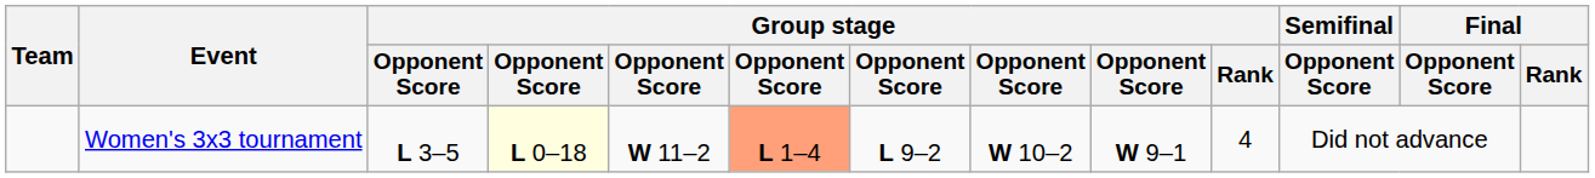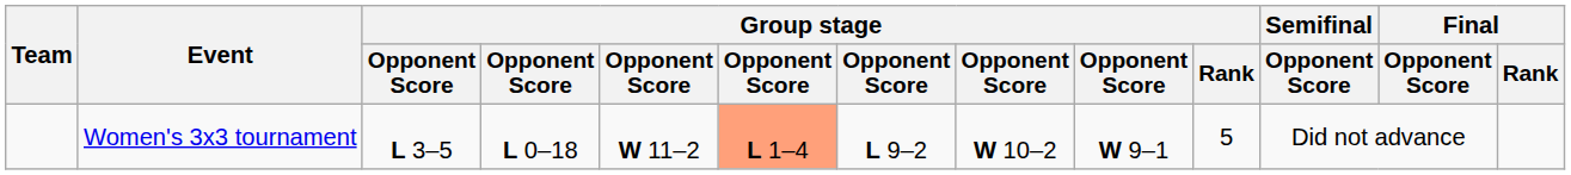Women's 3x3 tournament | column 4: lightyellow background -> no background
Women's 3x3 tournament | Group stage / Rank: 4 -> 5
